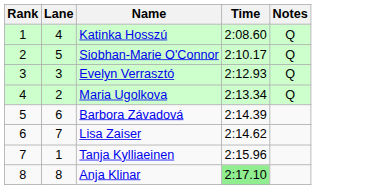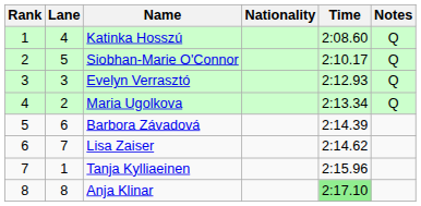+ column: Nationality
